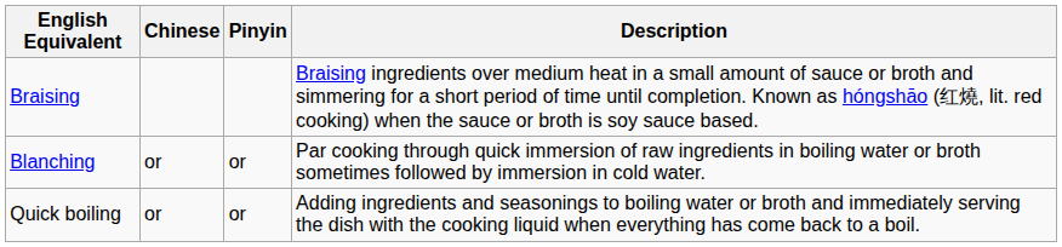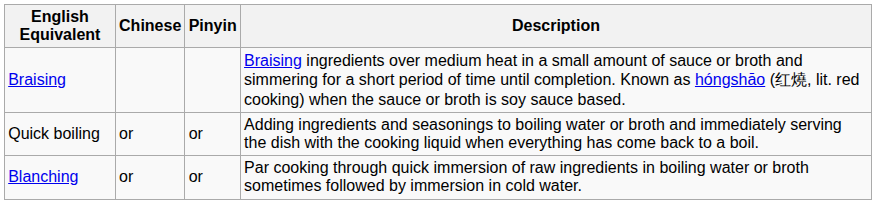rows swapped: Quick boiling <-> Blanching
